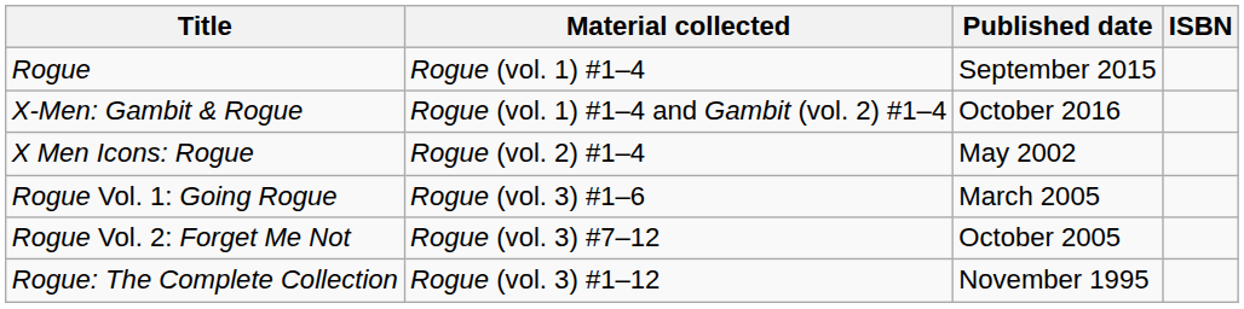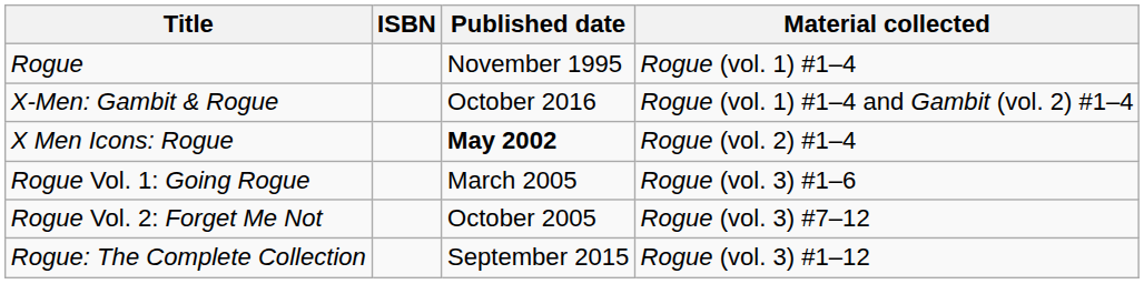columns swapped: Material collected <-> ISBN
Rogue | Published date: September 2015 -> November 1995
X Men Icons: Rogue | Published date: normal -> bold
Rogue: The Complete Collection | Published date: November 1995 -> September 2015
